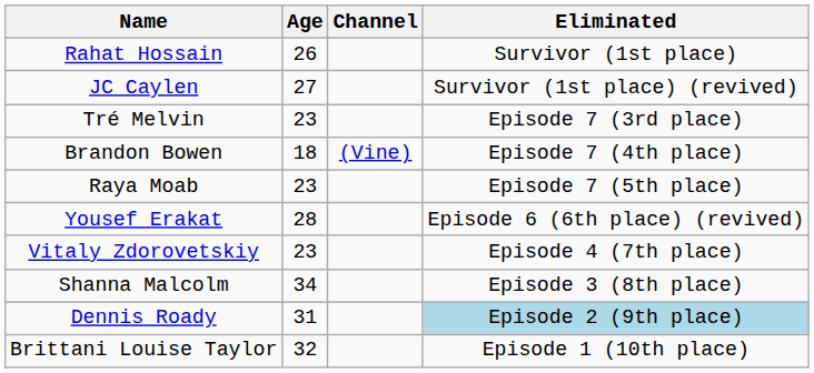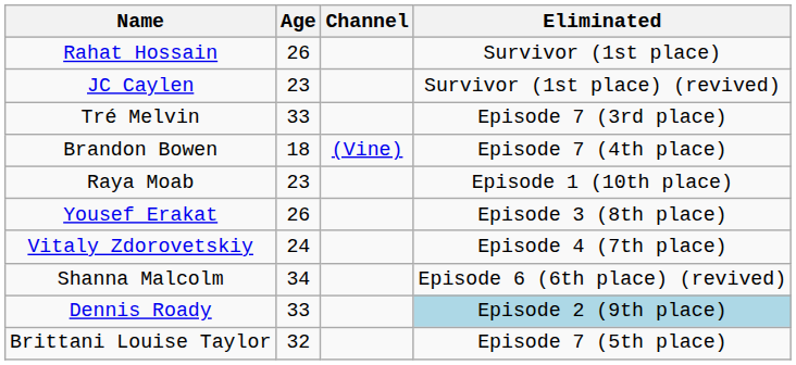JC Caylen | Age: 27 -> 23
Tré Melvin | Age: 23 -> 33
Raya Moab | Eliminated: Episode 7 (5th place) -> Episode 1 (10th place)
Yousef Erakat | Age: 28 -> 26
Yousef Erakat | Eliminated: Episode 6 (6th place) (revived) -> Episode 3 (8th place)
Vitaly Zdorovetskiy | Age: 23 -> 24
Shanna Malcolm | Eliminated: Episode 3 (8th place) -> Episode 6 (6th place) (revived)
Dennis Roady | Age: 31 -> 33
Brittani Louise Taylor | Eliminated: Episode 1 (10th place) -> Episode 7 (5th place)
